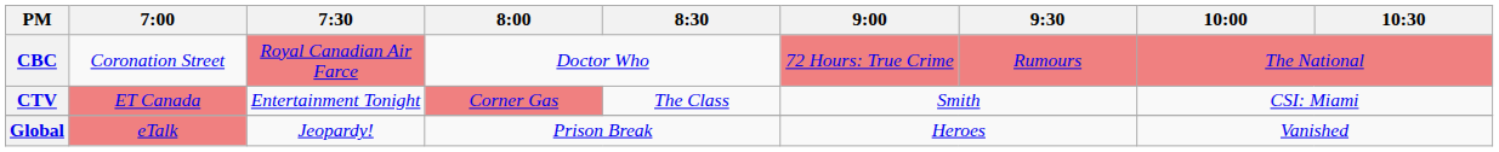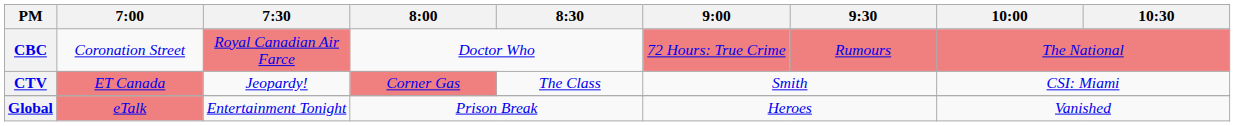CTV | 7:30: Entertainment Tonight -> Jeopardy!
Global | 7:30: Jeopardy! -> Entertainment Tonight
